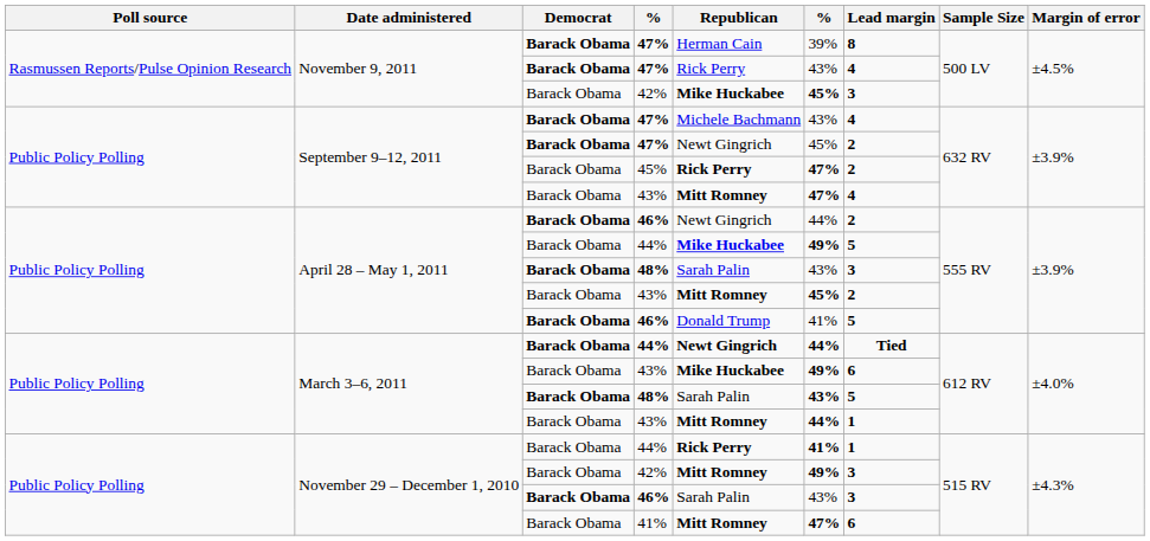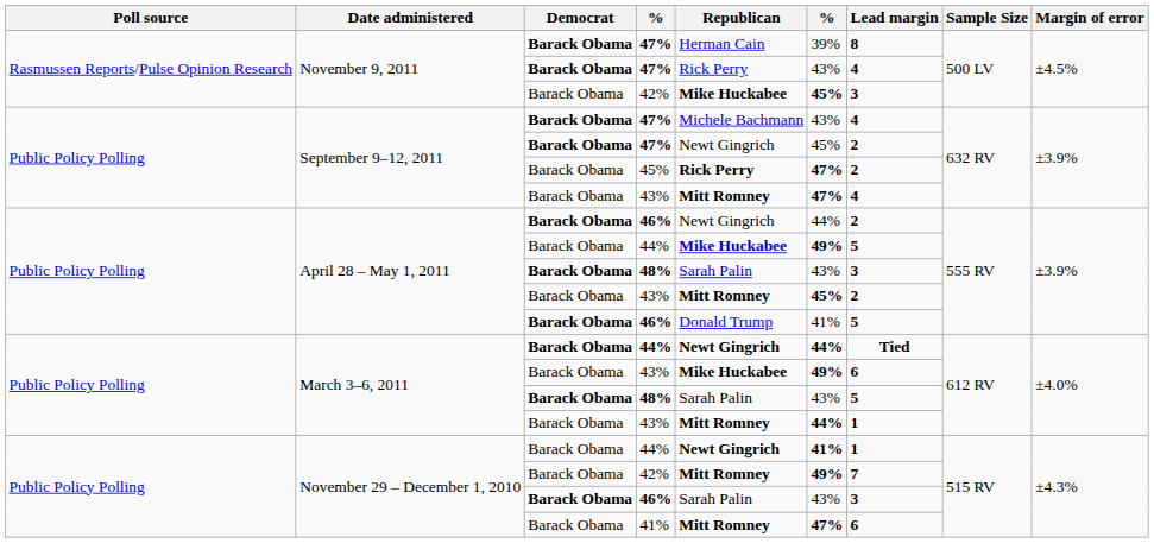March 3–6, 2011 / 48% | column 6: bold -> normal
November 29 – December 1, 2010 / 44% | Republican: Rick Perry -> Newt Gingrich
November 29 – December 1, 2010 / 42% | Lead margin: 3 -> 7
